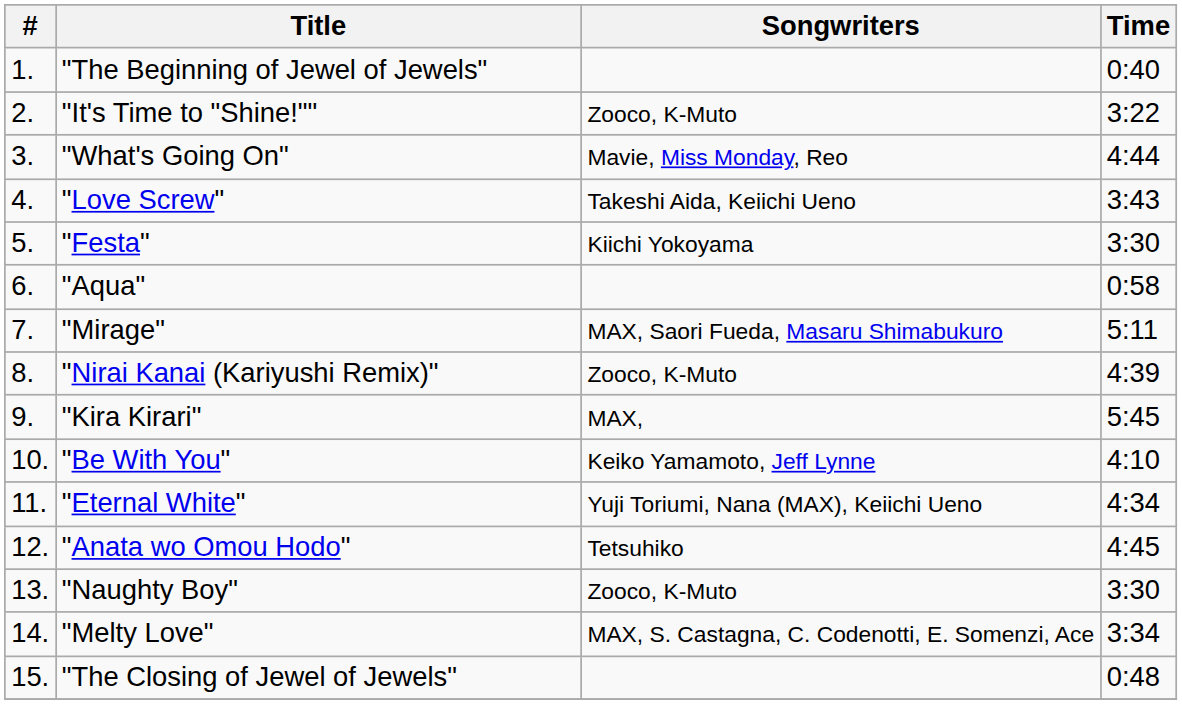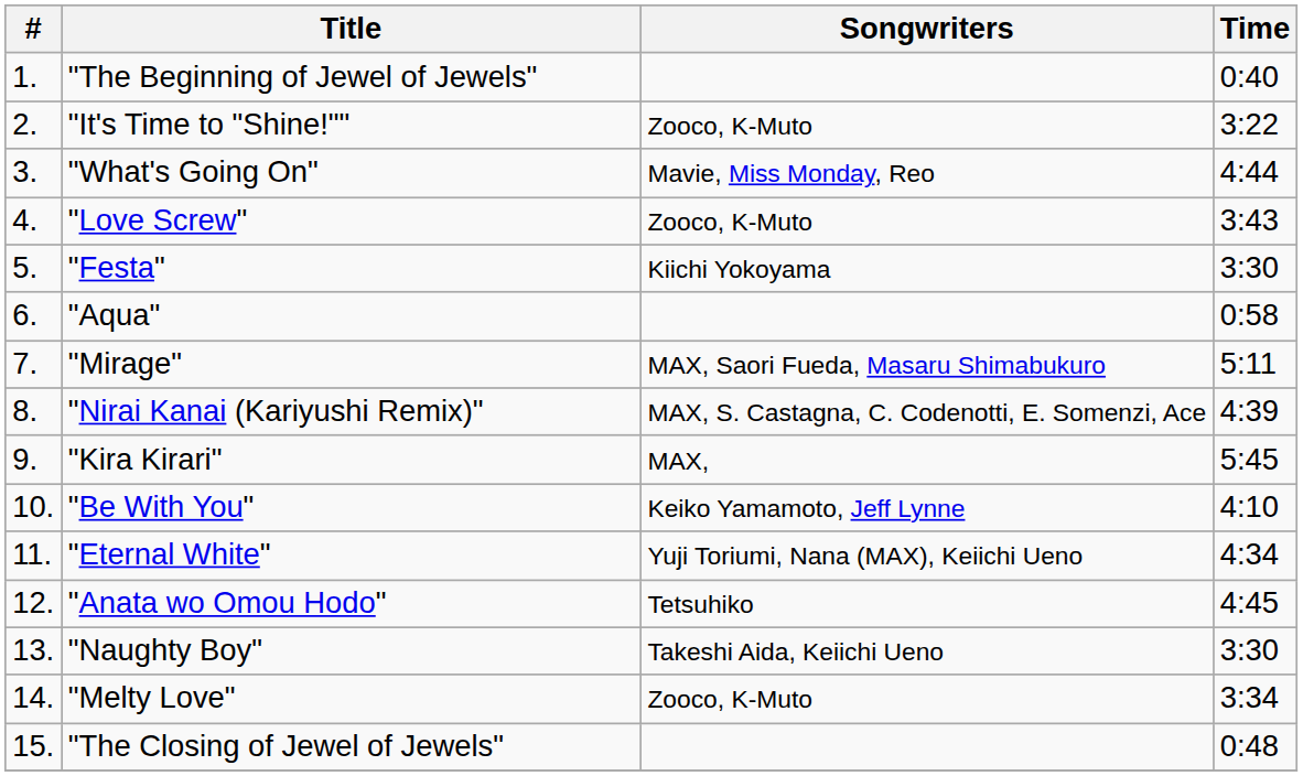"Love Screw" | Songwriters: Takeshi Aida, Keiichi Ueno -> Zooco, K-Muto
"Nirai Kanai (Kariyushi Remix)" | Songwriters: Zooco, K-Muto -> MAX, S. Castagna, C. Codenotti, E. Somenzi, Ace
"Naughty Boy" | Songwriters: Zooco, K-Muto -> Takeshi Aida, Keiichi Ueno
"Melty Love" | Songwriters: MAX, S. Castagna, C. Codenotti, E. Somenzi, Ace -> Zooco, K-Muto
